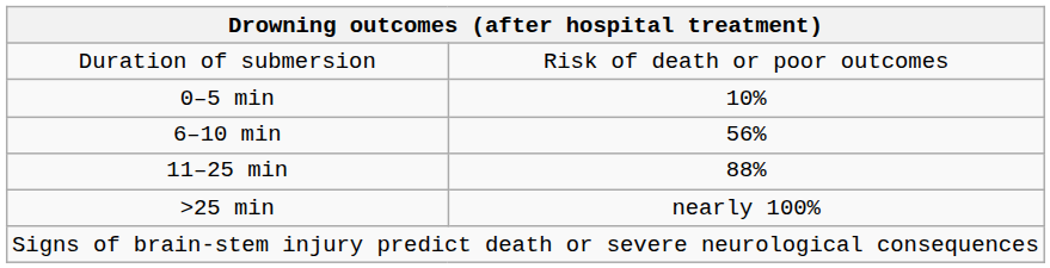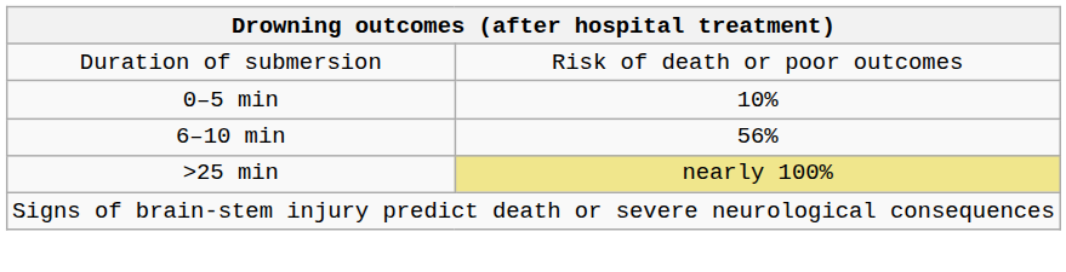- row: 11–25 min | 88%
>25 min | column 2: no background -> khaki background
